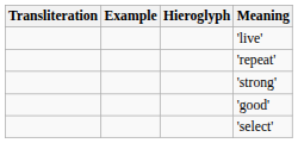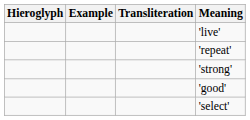columns swapped: Hieroglyph <-> Transliteration
